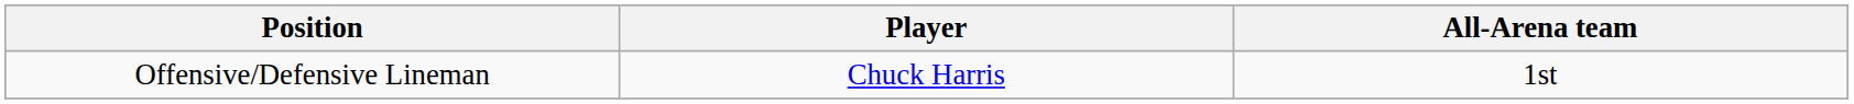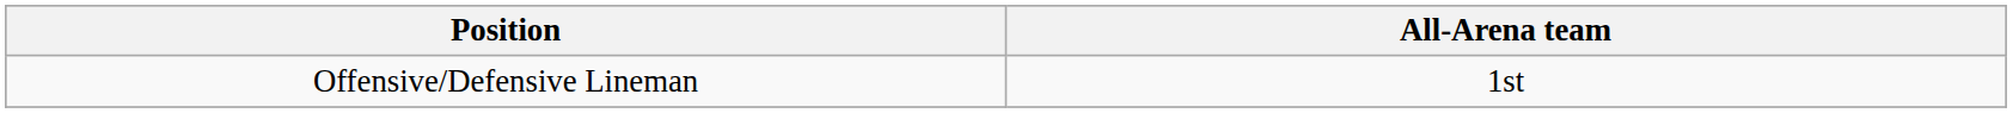- column: Player | Chuck Harris
